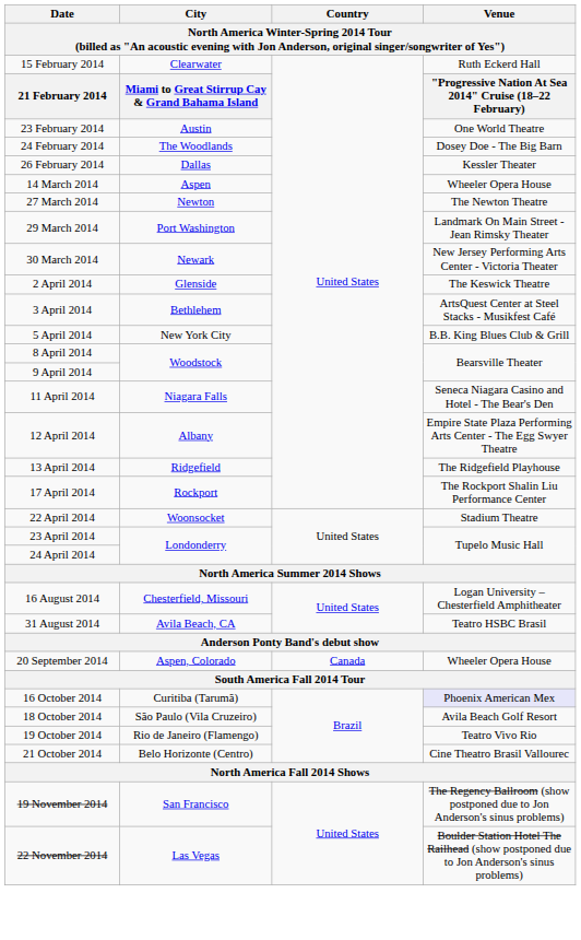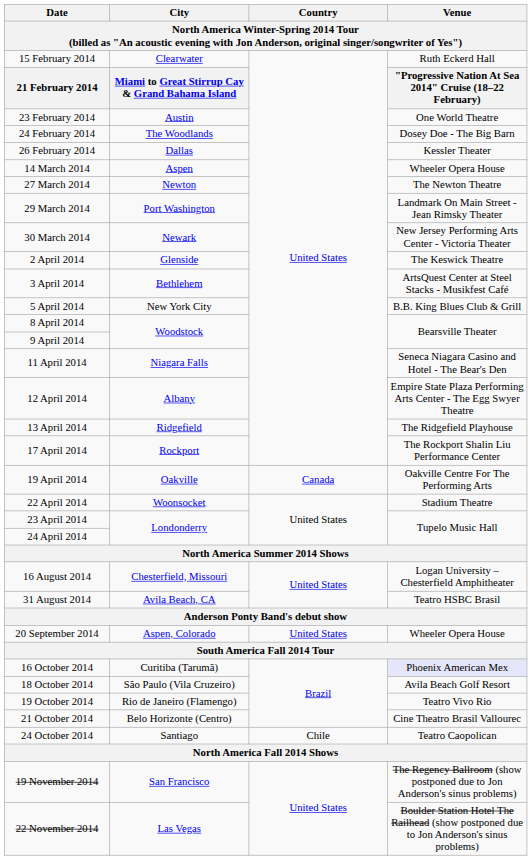+ row: 19 April 2014 | Oakville | Canada | Oakville Centre For The Performing Arts
20 September 2014 | Country: Canada -> United States
+ row: 24 October 2014 | Santiago | Chile | Teatro Caopolican
